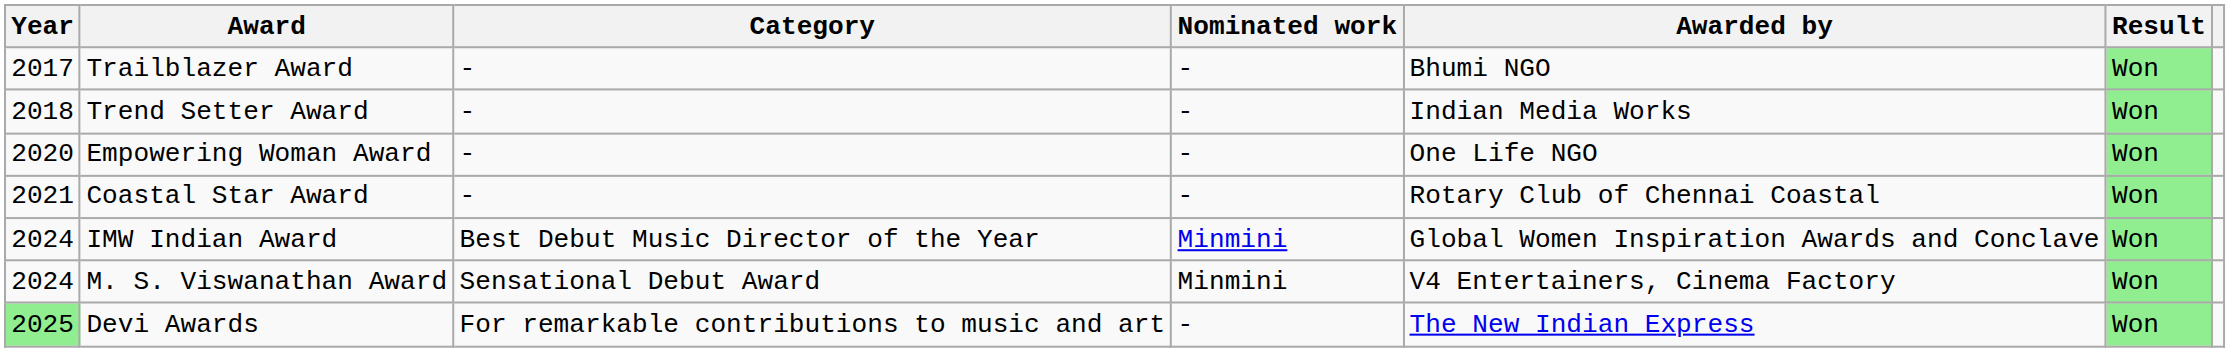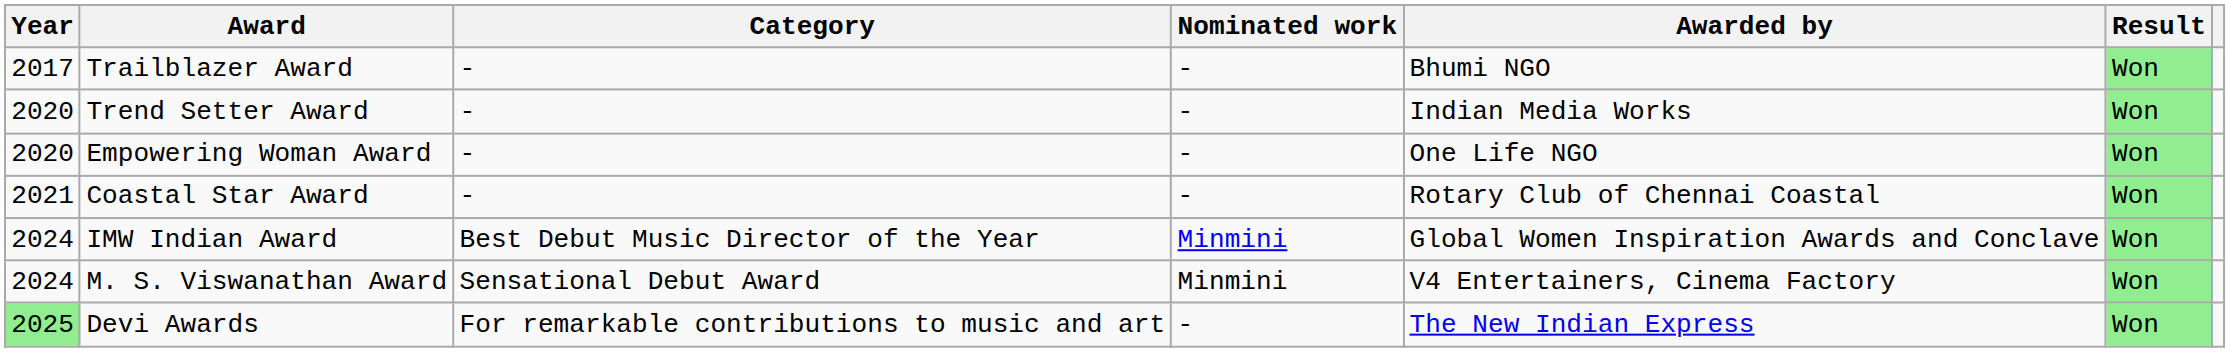Trend Setter Award | Year: 2018 -> 2020
